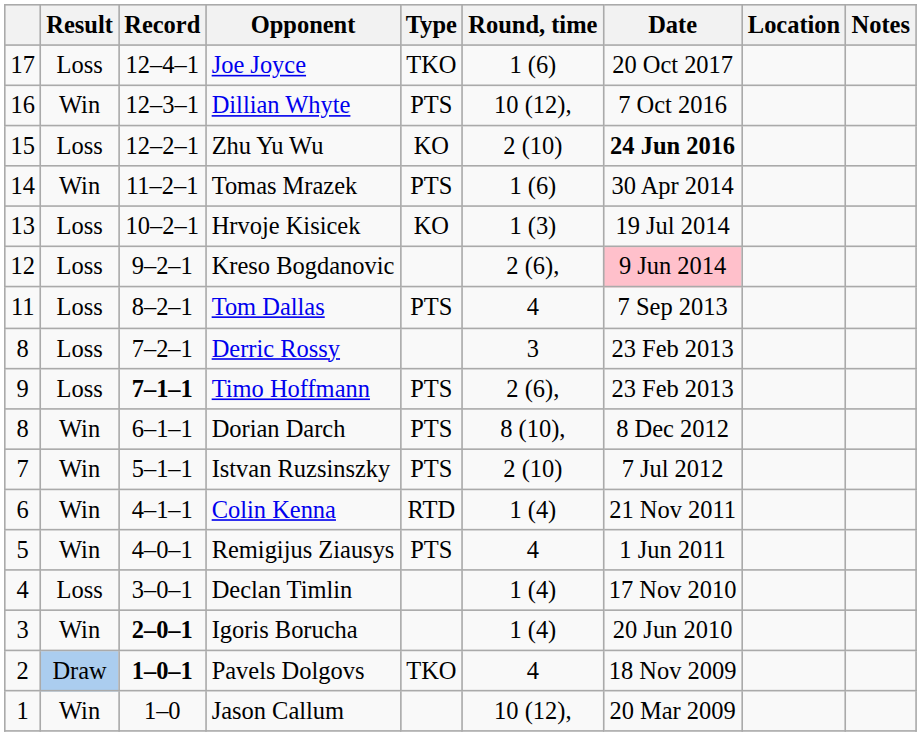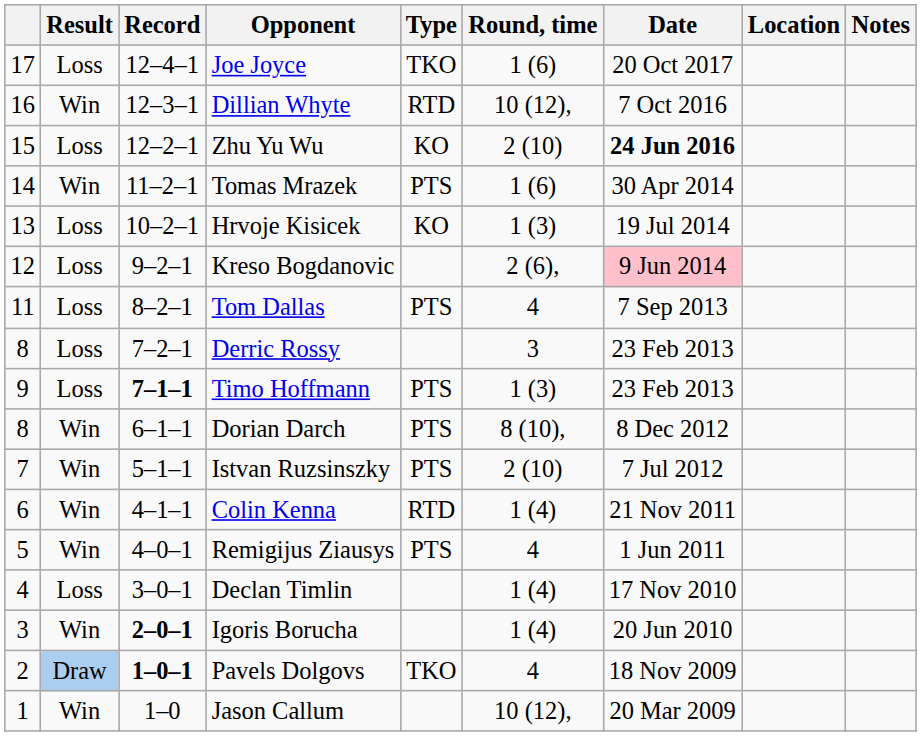Dillian Whyte | Type: PTS -> RTD
Timo Hoffmann | Round, time: 2 (6), -> 1 (3)
